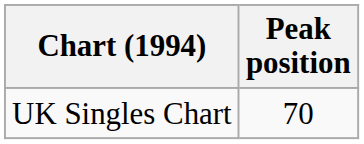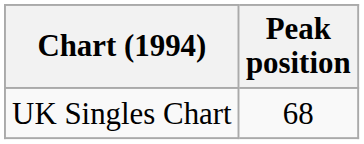UK Singles Chart | Peak position: 70 -> 68
